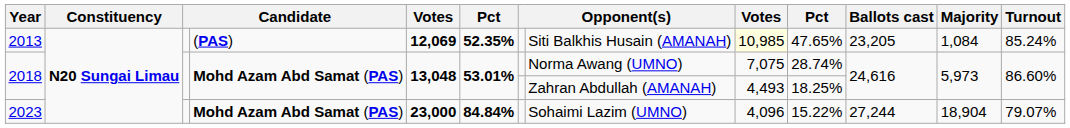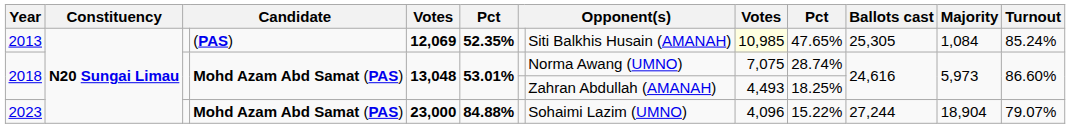2013 | Ballots cast: 23,205 -> 25,305
2023 | column 6: 84.84% -> 84.88%
